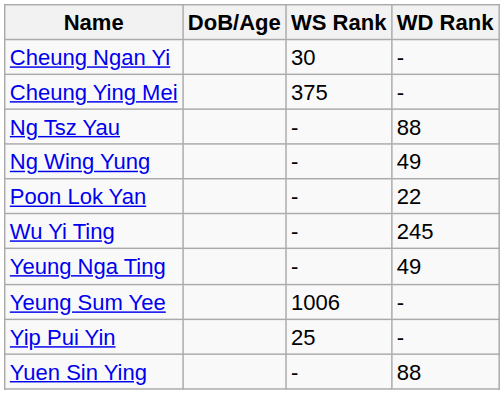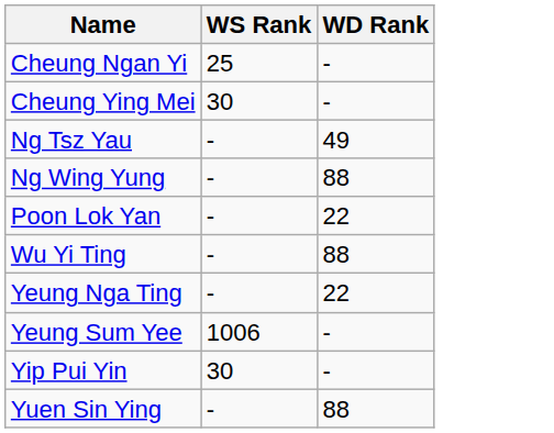- column: DoB/Age
Cheung Ngan Yi | WS Rank: 30 -> 25
Cheung Ying Mei | WS Rank: 375 -> 30
Ng Tsz Yau | WD Rank: 88 -> 49
Ng Wing Yung | WD Rank: 49 -> 88
Wu Yi Ting | WD Rank: 245 -> 88
Yeung Nga Ting | WD Rank: 49 -> 22
Yip Pui Yin | WS Rank: 25 -> 30
